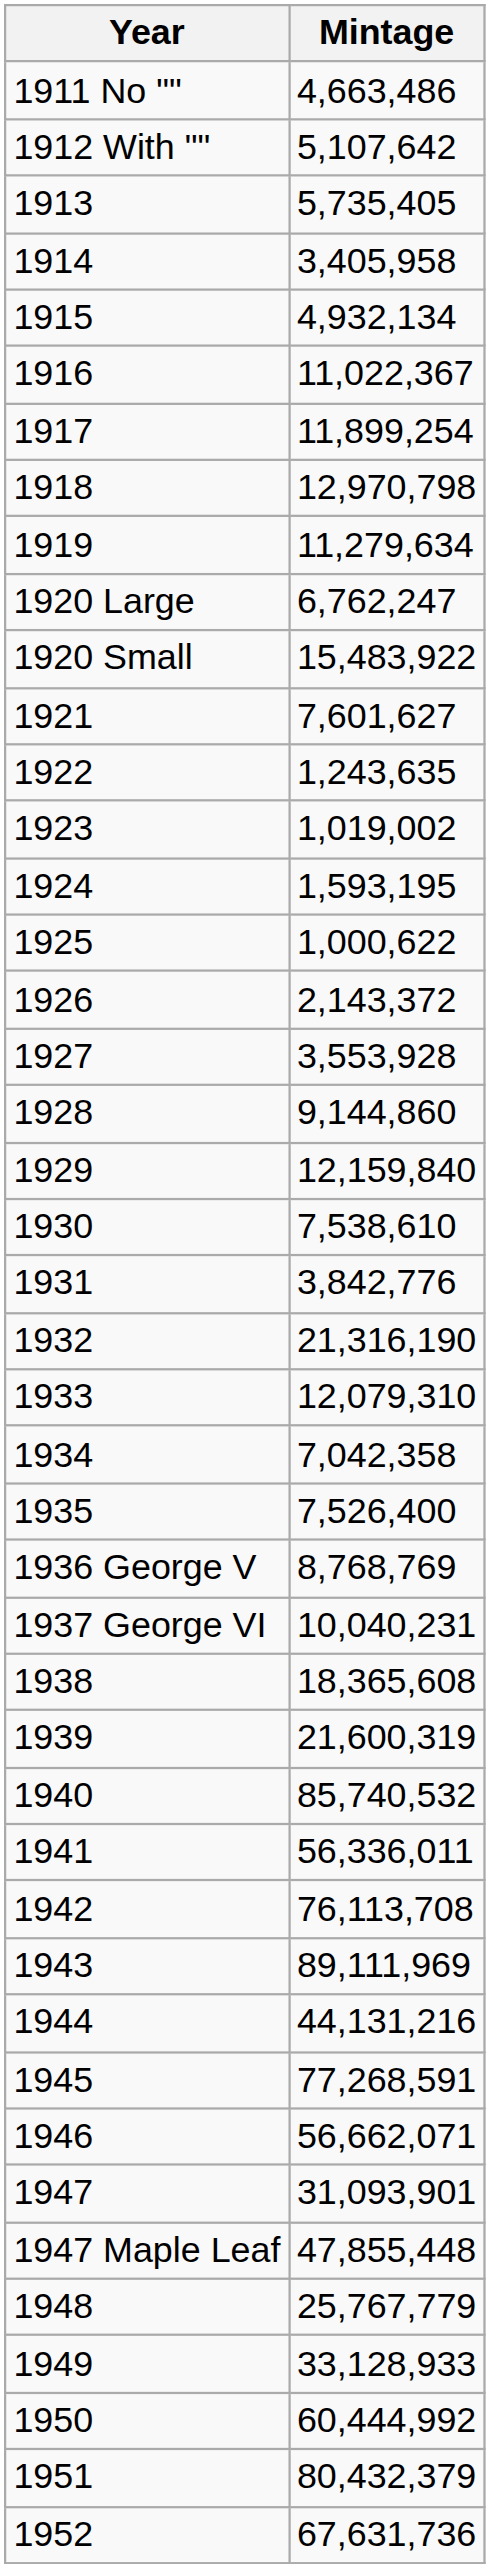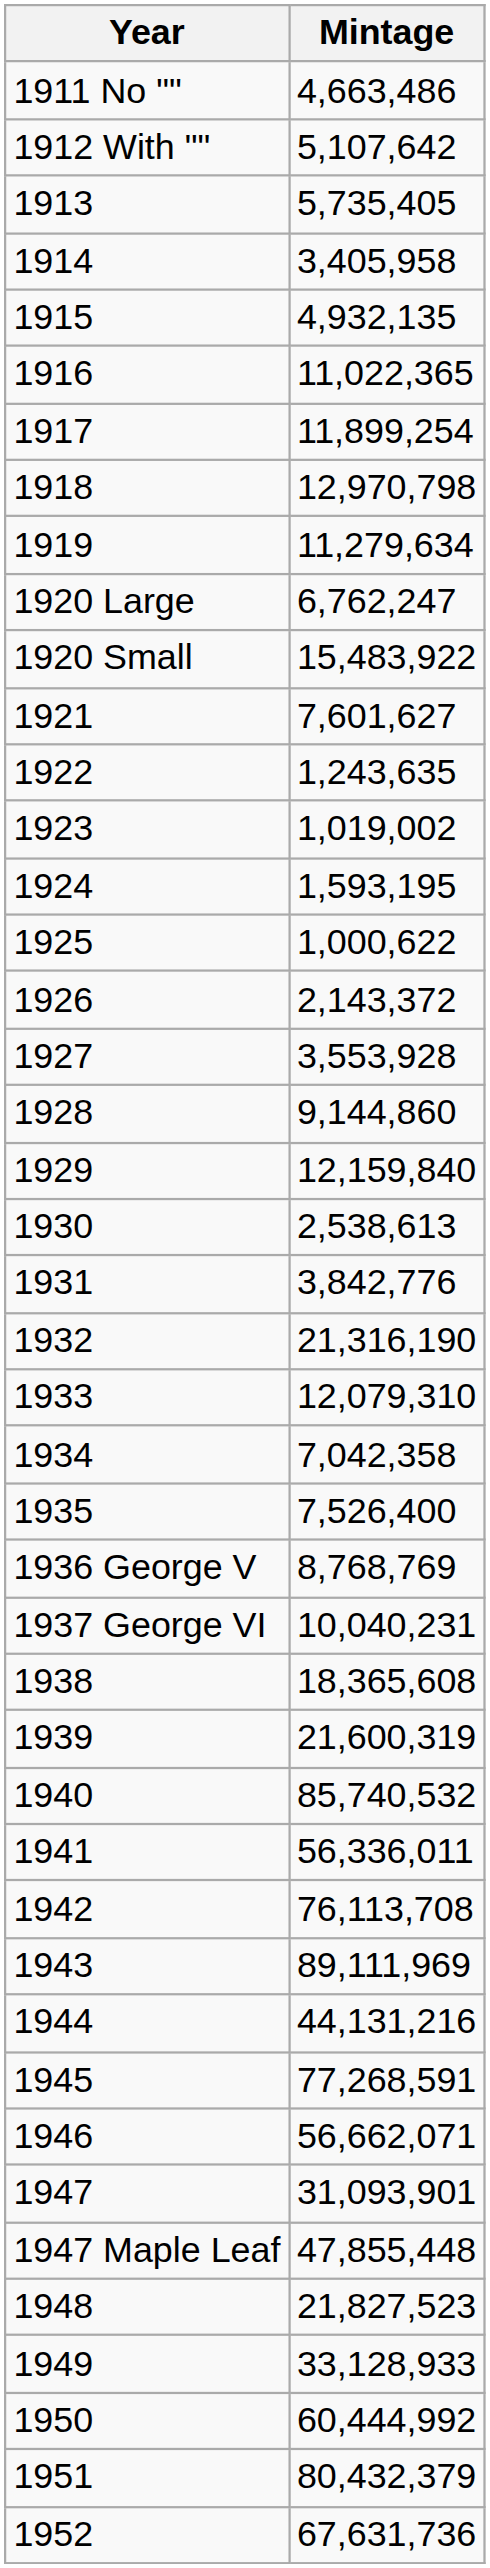1915 | Mintage: 4,932,134 -> 4,932,135
1916 | Mintage: 11,022,367 -> 11,022,365
1930 | Mintage: 7,538,610 -> 2,538,613
1948 | Mintage: 25,767,779 -> 21,827,523
